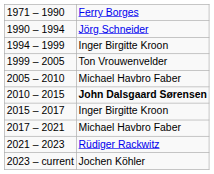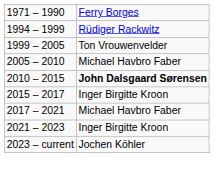- row: 1990 – 1994 | Jörg Schneider
1994 – 1999 | column 2: Inger Birgitte Kroon -> Rüdiger Rackwitz
2021 – 2023 | column 2: Rüdiger Rackwitz -> Inger Birgitte Kroon
